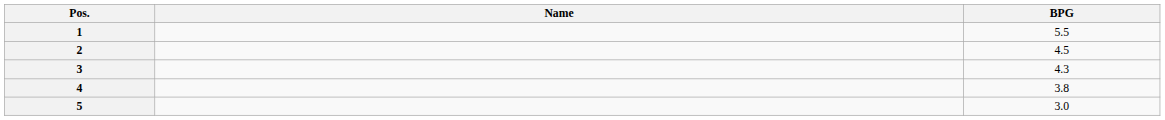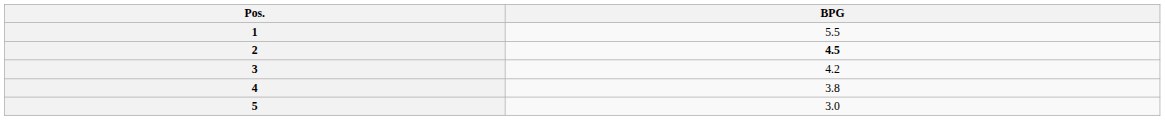- column: Name
2 | BPG: normal -> bold
3 | BPG: 4.3 -> 4.2
